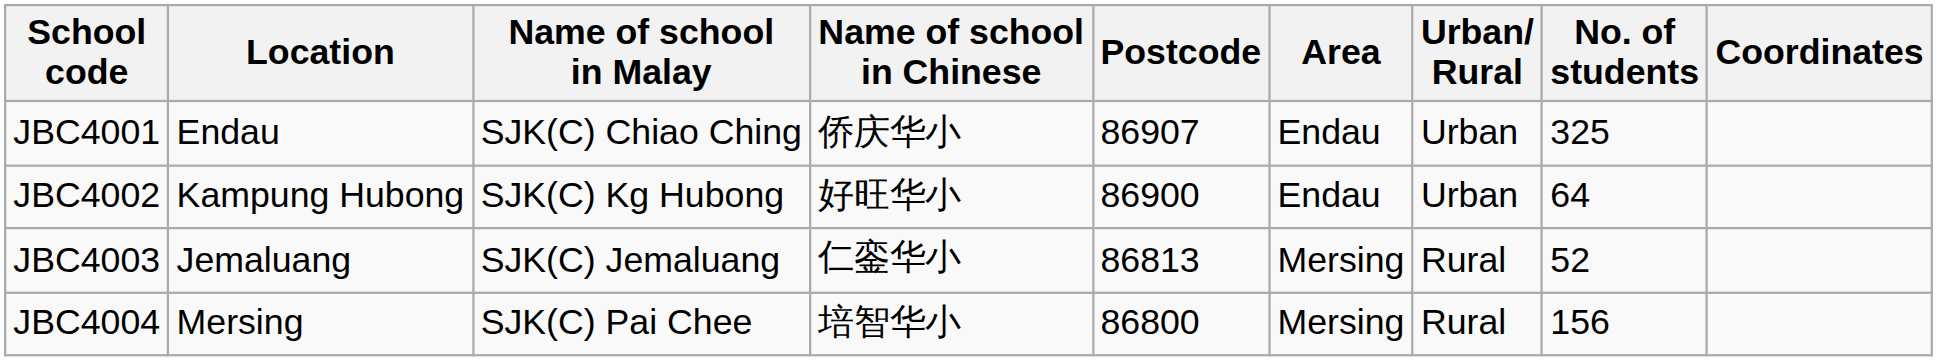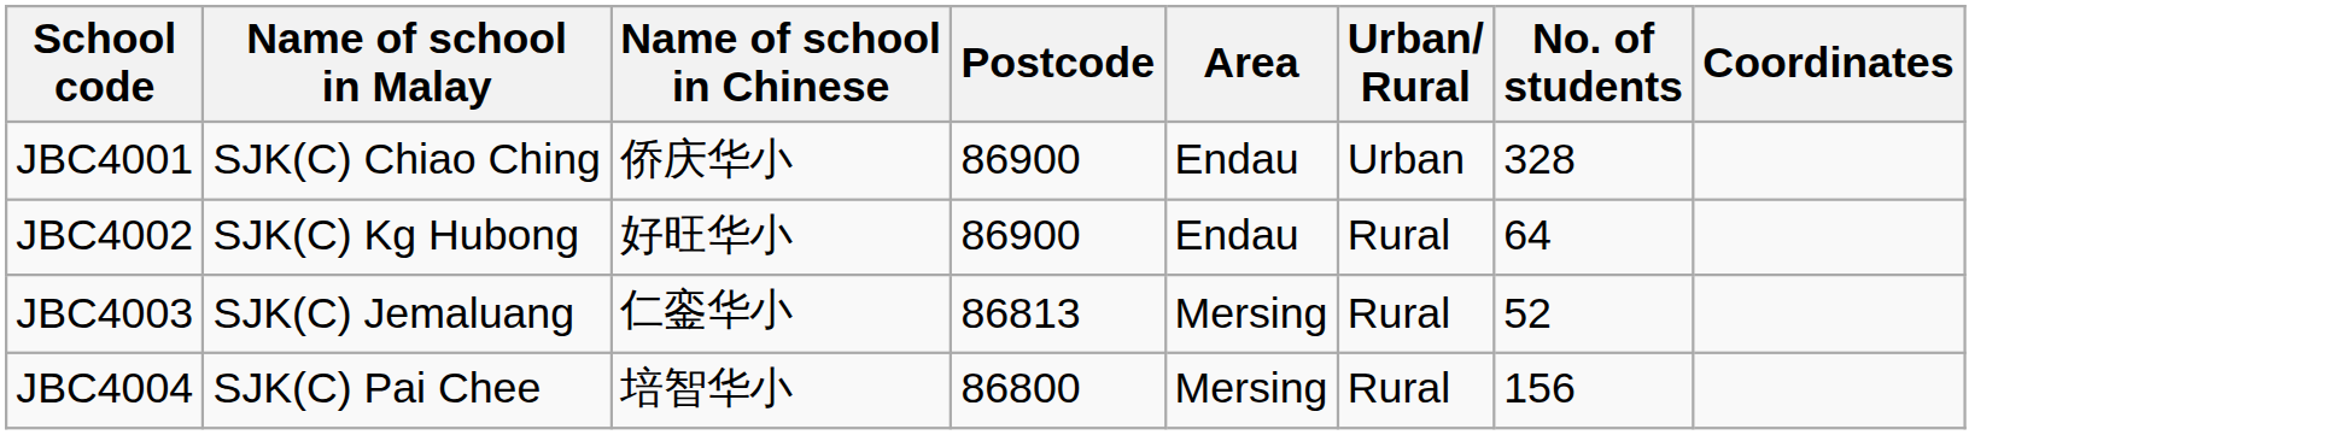- column: Location | Endau | Kampung Hubong | Jemaluang | Mersing
JBC4001 | Postcode: 86907 -> 86900
JBC4001 | No. of students: 325 -> 328
JBC4002 | Urban/ Rural: Urban -> Rural
